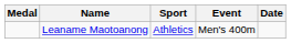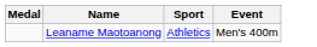- column: Date
